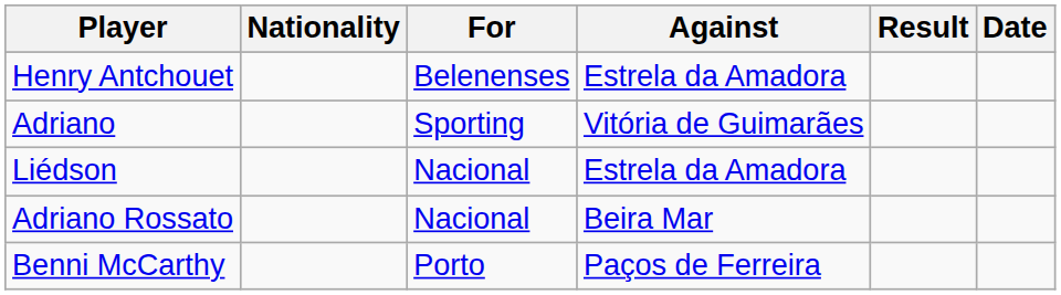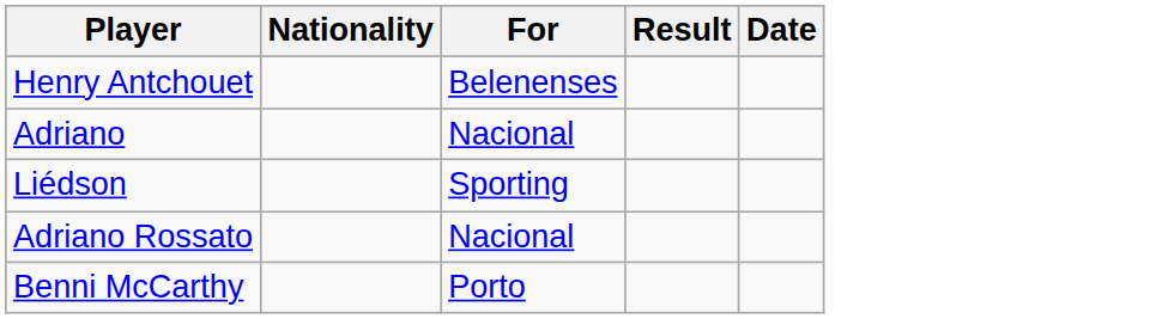- column: Against | Estrela da Amadora | Vitória de Guimarães | Estrela da Amadora | Beira Mar | Paços de Ferreira
Adriano | For: Sporting -> Nacional
Liédson | For: Nacional -> Sporting
